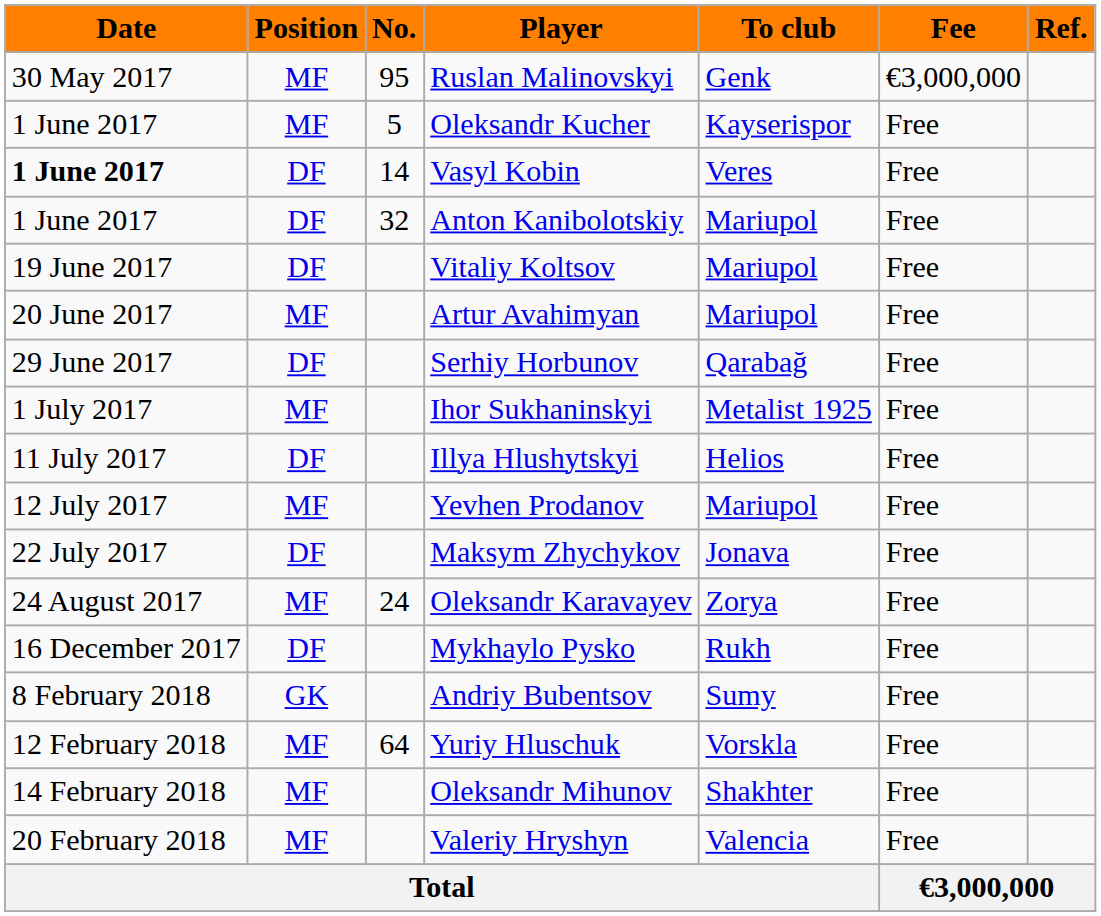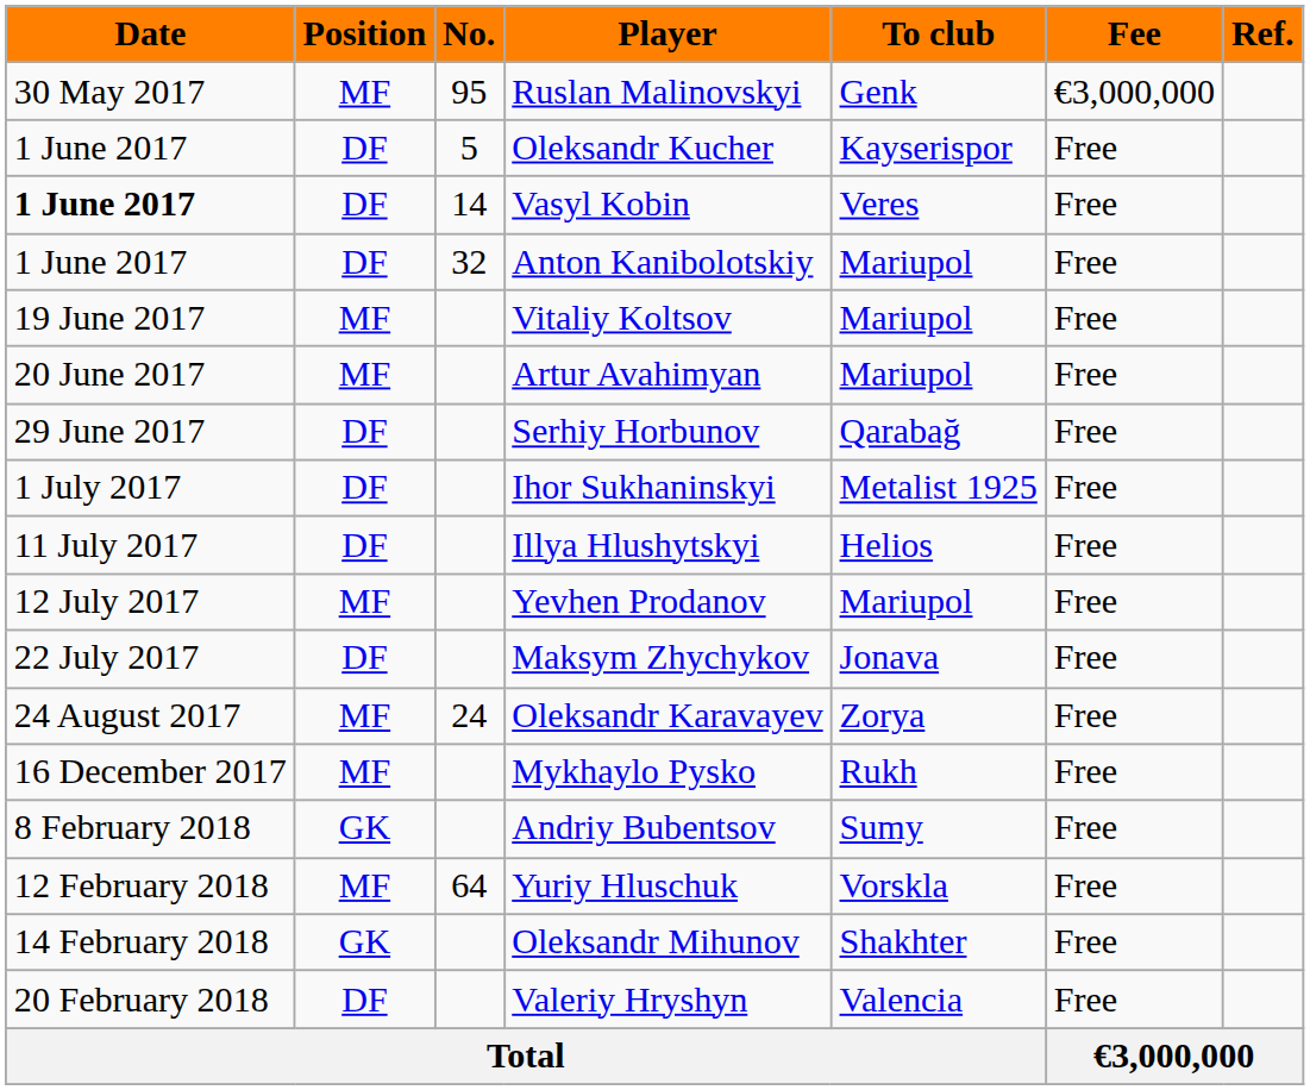Oleksandr Kucher | Position: MF -> DF
Vitaliy Koltsov | Position: DF -> MF
Ihor Sukhaninskyi | Position: MF -> DF
Mykhaylo Pysko | Position: DF -> MF
Oleksandr Mihunov | Position: MF -> GK
Valeriy Hryshyn | Position: MF -> DF
